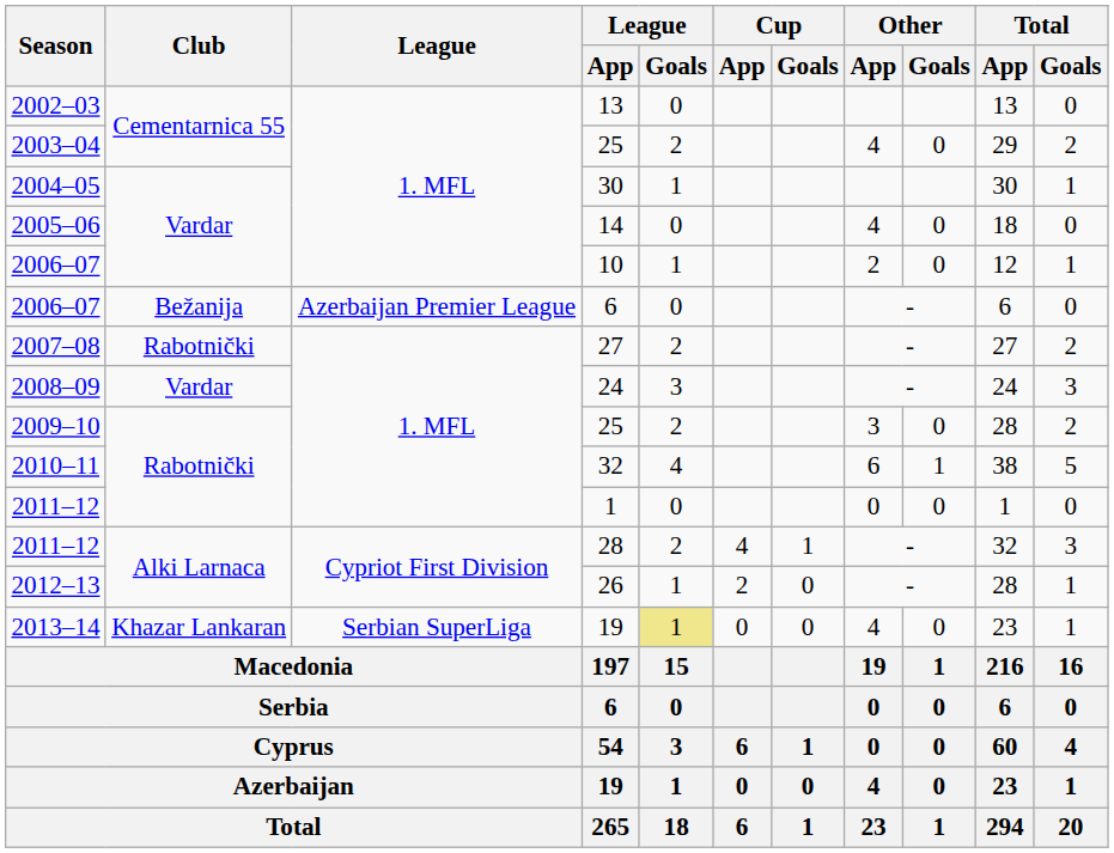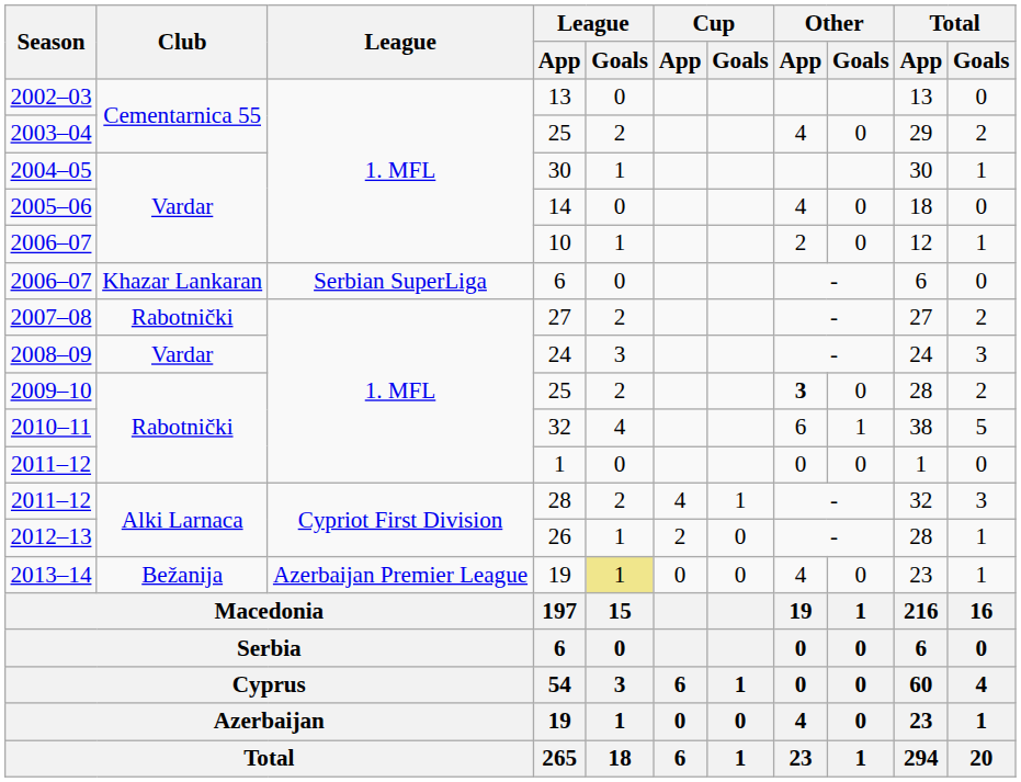2006–07 / 6 | Club: Bežanija -> Khazar Lankaran
2006–07 / 6 | League: Azerbaijan Premier League -> Serbian SuperLiga
2009–10 / 25 | Other / App: normal -> bold
2013–14 / 19 | Club: Khazar Lankaran -> Bežanija
2013–14 / 19 | League: Serbian SuperLiga -> Azerbaijan Premier League
